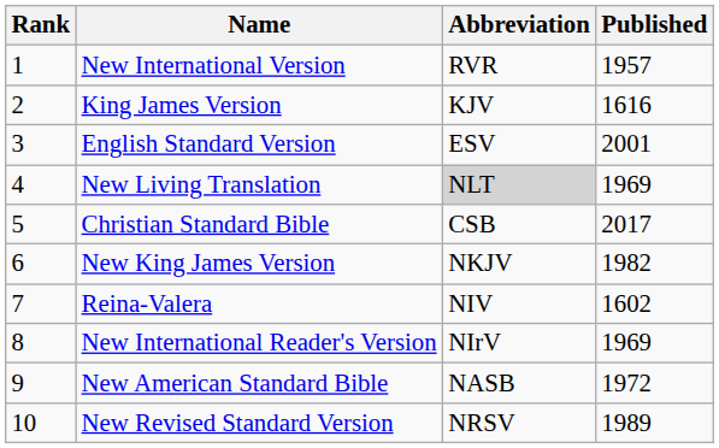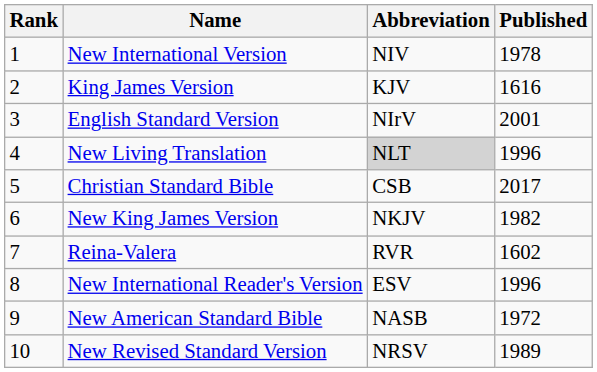New International Version | Abbreviation: RVR -> NIV
New International Version | Published: 1957 -> 1978
English Standard Version | Abbreviation: ESV -> NIrV
New Living Translation | Published: 1969 -> 1996
Reina-Valera | Abbreviation: NIV -> RVR
New International Reader's Version | Abbreviation: NIrV -> ESV
New International Reader's Version | Published: 1969 -> 1996
